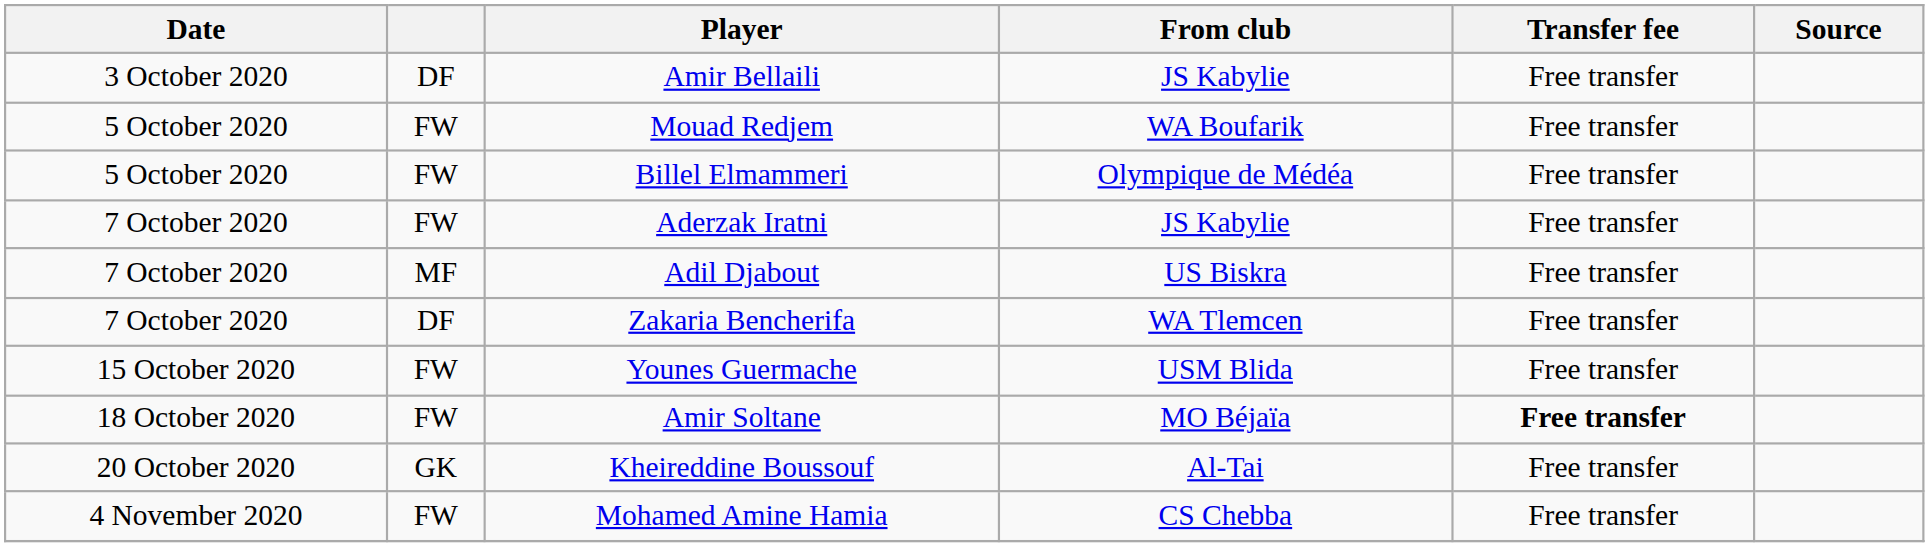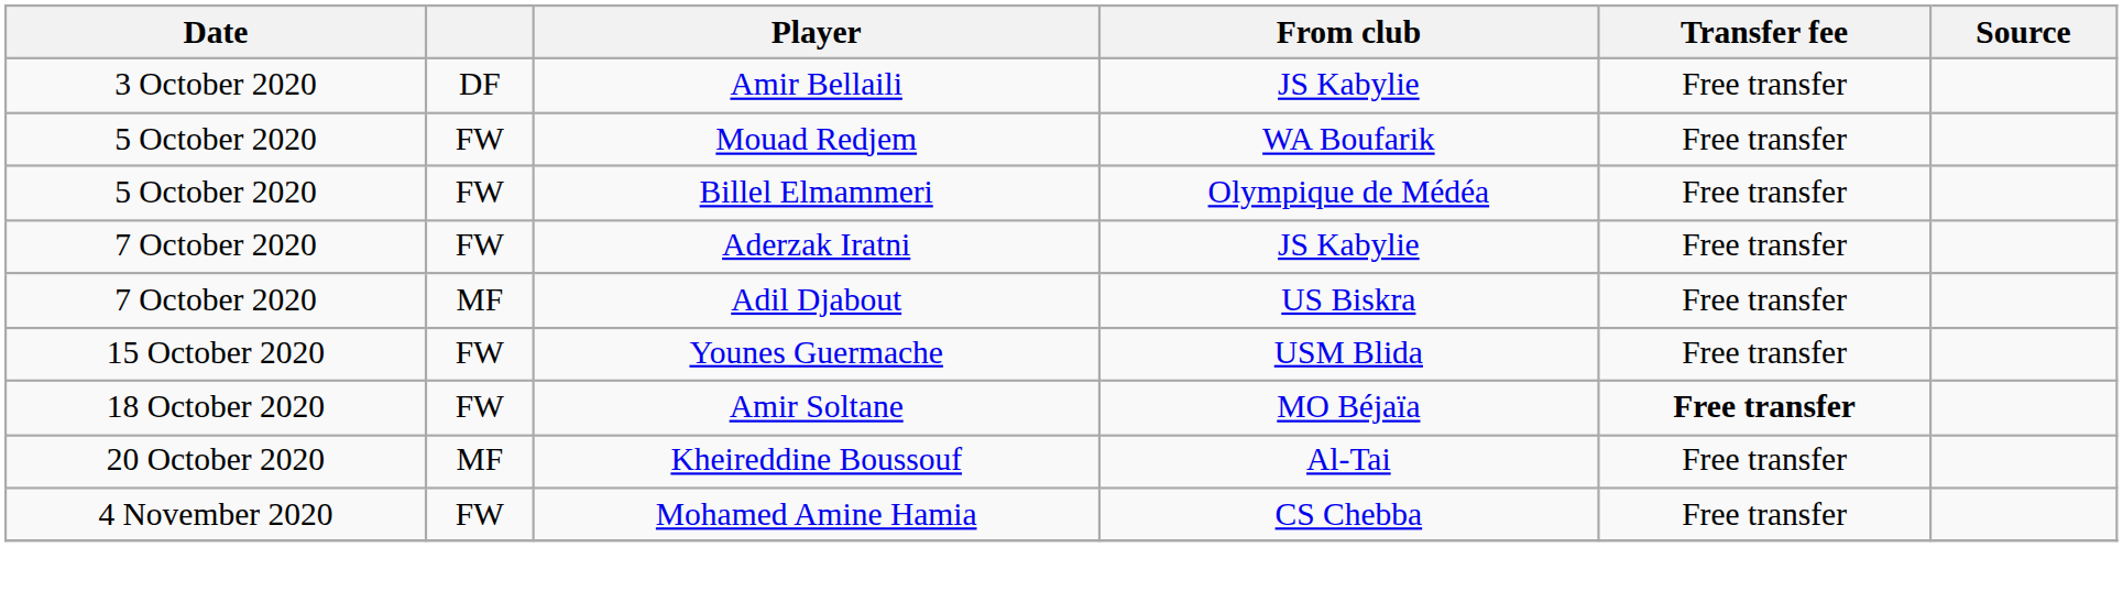- row: 7 October 2020 | DF | Zakaria Bencherifa | WA Tlemcen | Free transfer
Kheireddine Boussouf | column 2: GK -> MF
